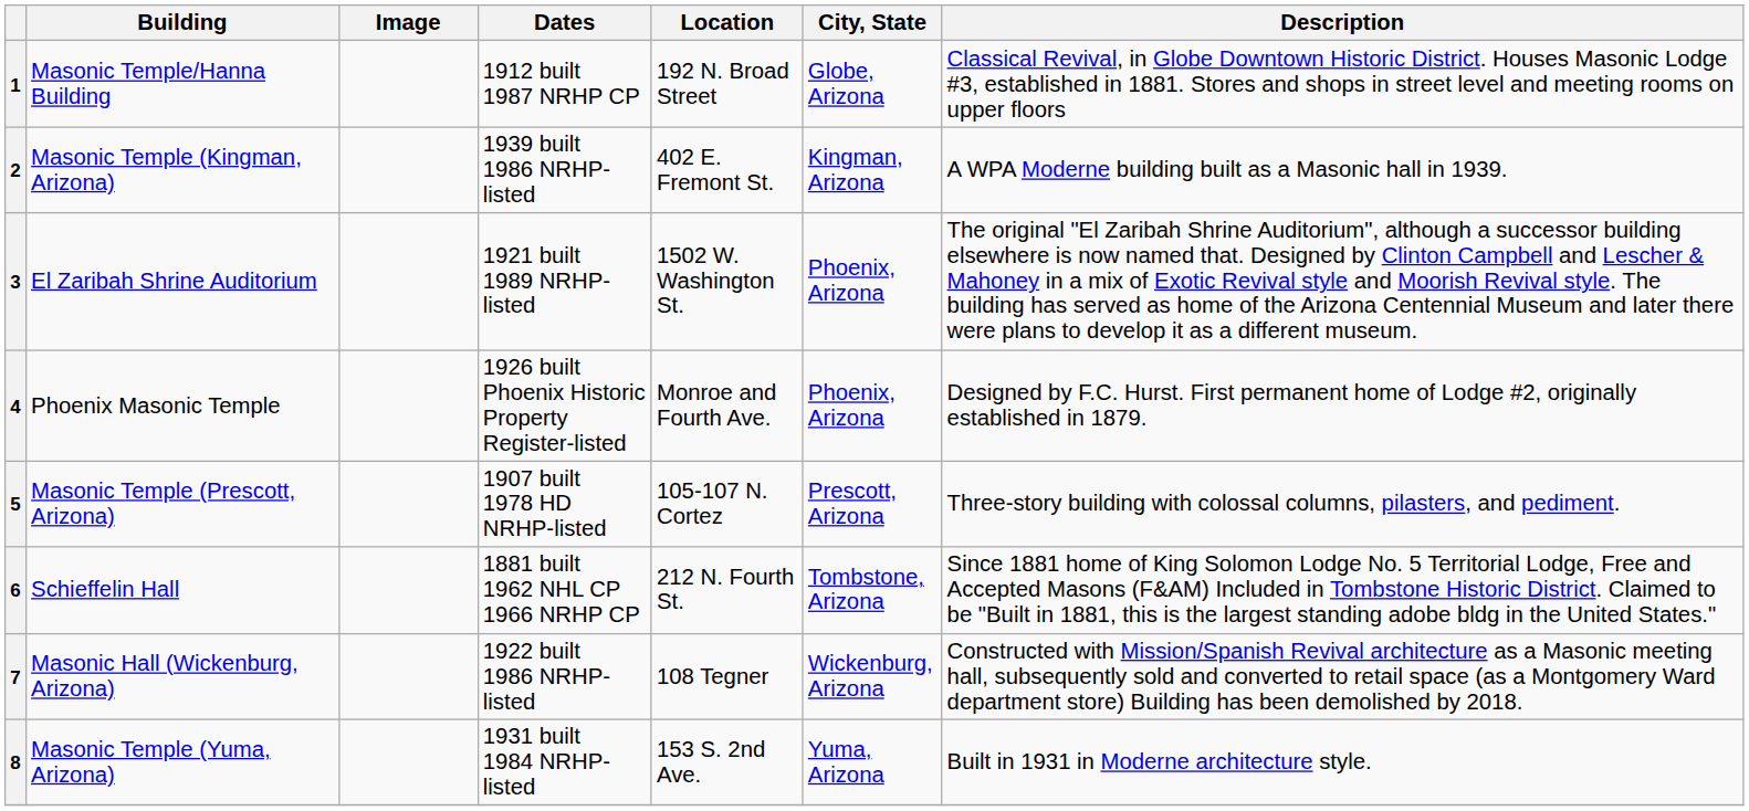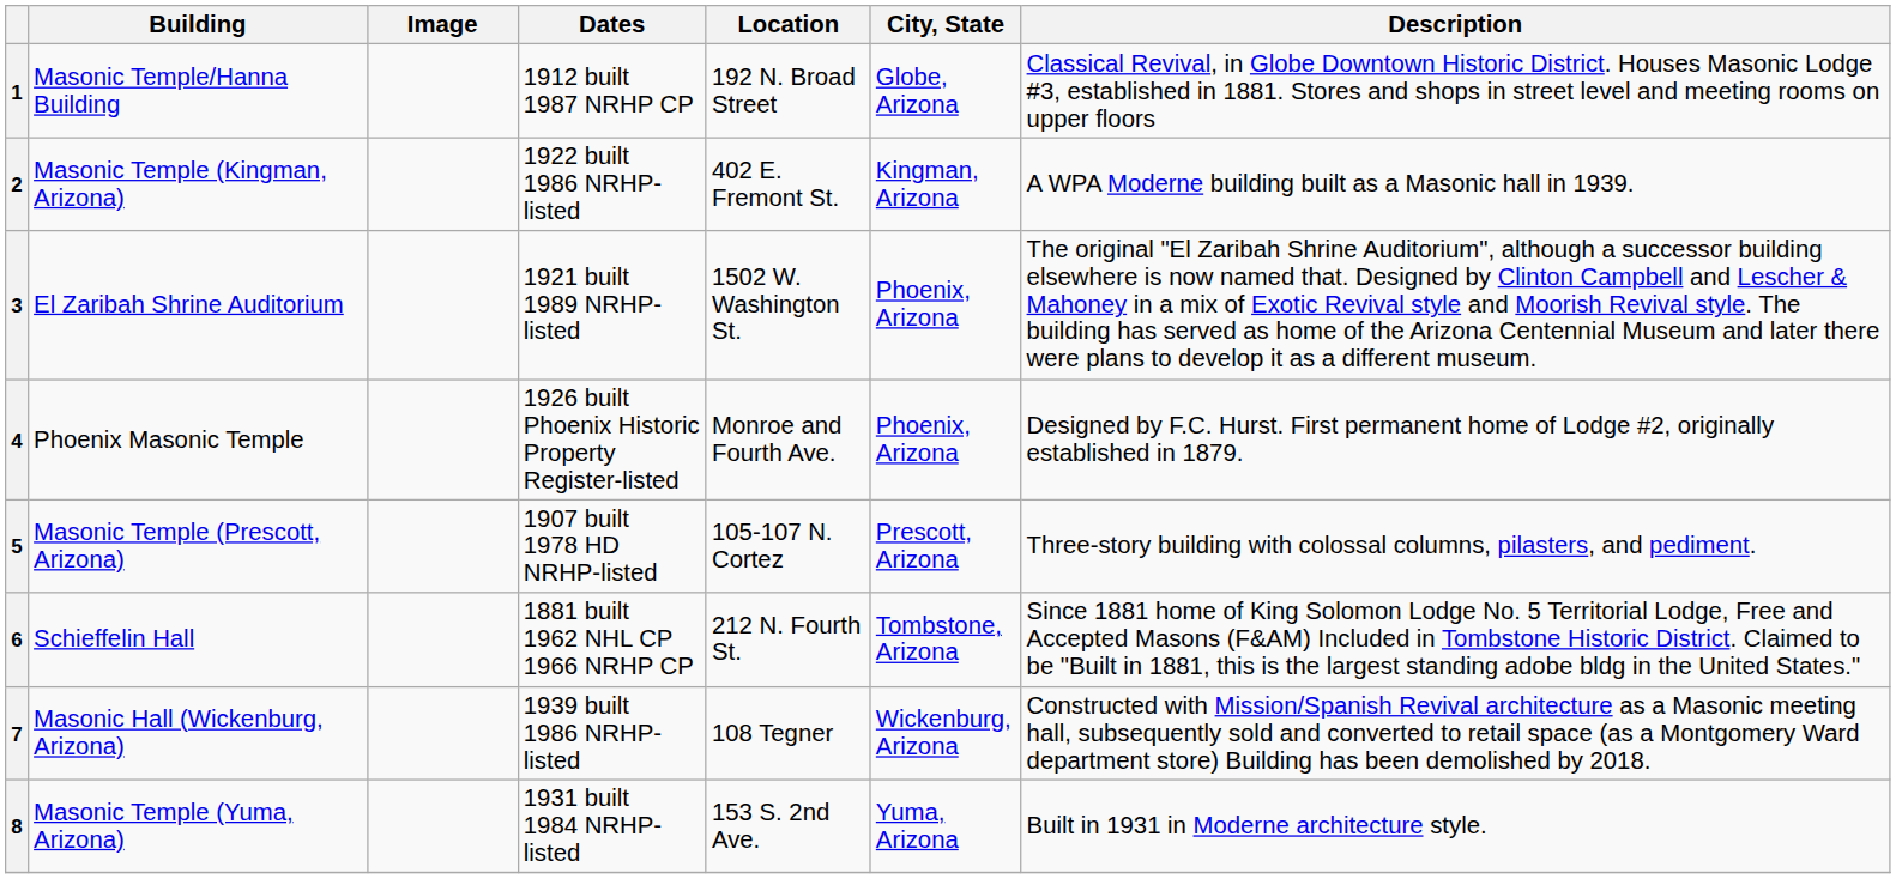2 | Dates: 1939 built 1986 NRHP-listed -> 1922 built 1986 NRHP-listed
7 | Dates: 1922 built 1986 NRHP-listed -> 1939 built 1986 NRHP-listed
